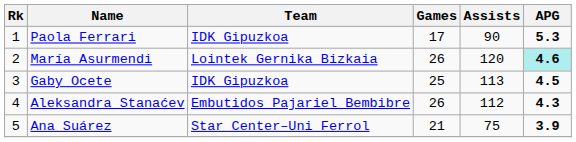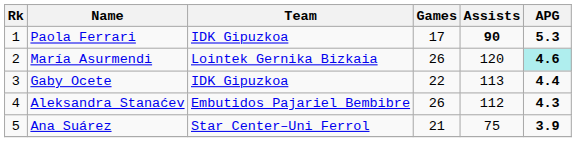Paola Ferrari | Assists: normal -> bold
Gaby Ocete | Games: 25 -> 22
Gaby Ocete | APG: 4.5 -> 4.4
